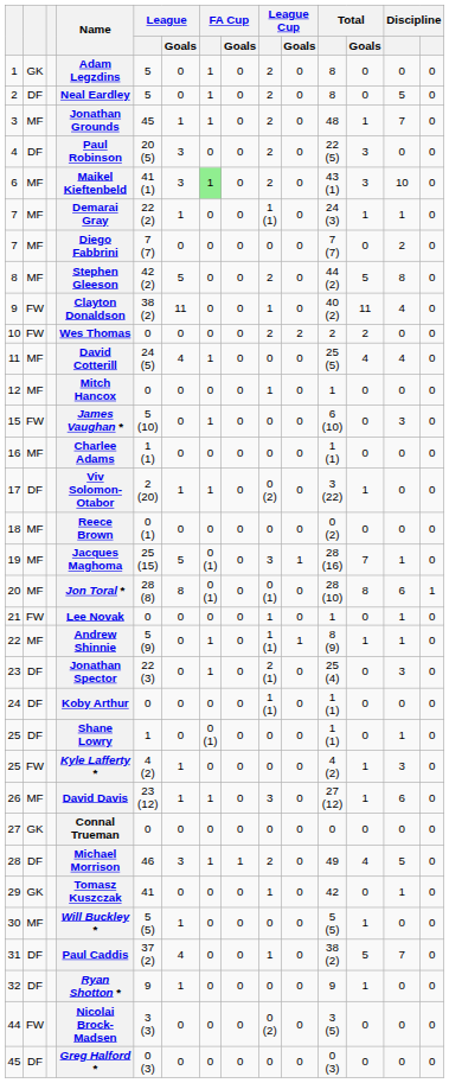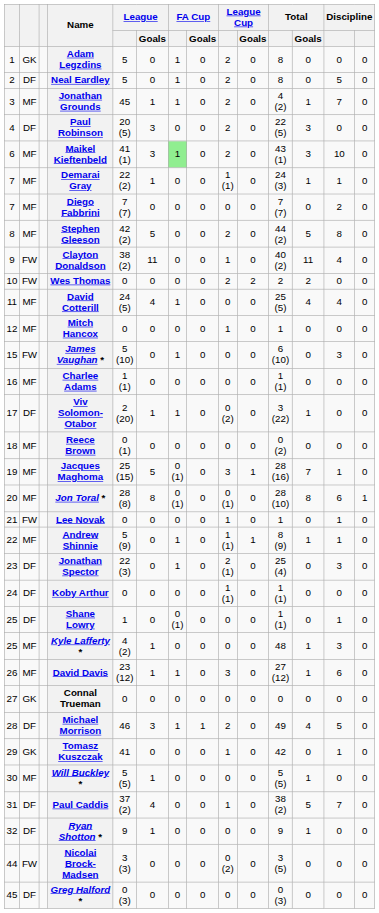Jonathan Grounds | Total: 48 -> 4 (2)
Kyle Lafferty * | column 2: FW -> MF
Kyle Lafferty * | Total: 4 (2) -> 48
